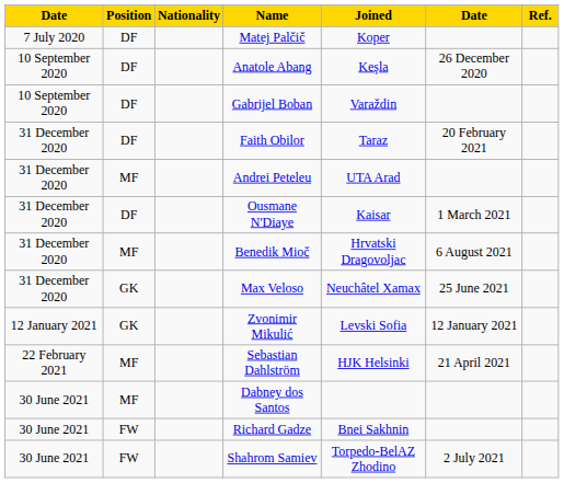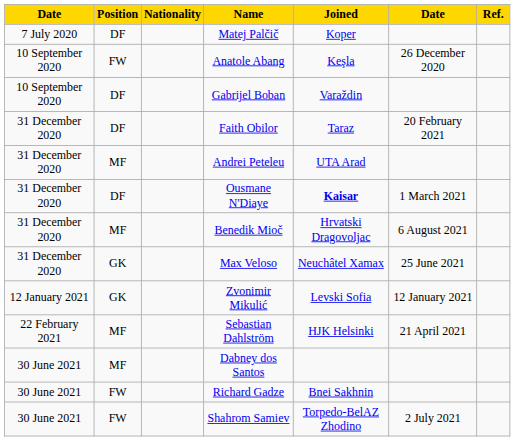Anatole Abang | Position: DF -> FW
Ousmane N'Diaye | Joined: normal -> bold
